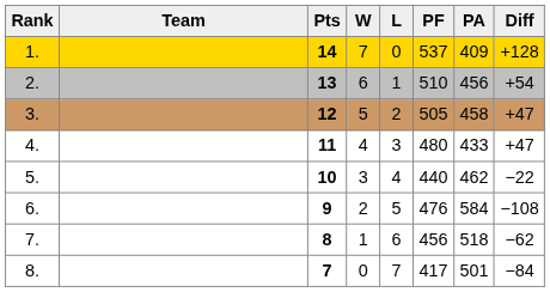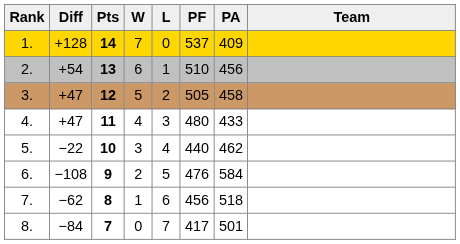columns swapped: Team <-> Diff
